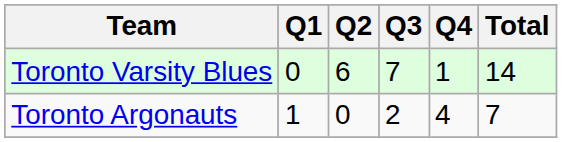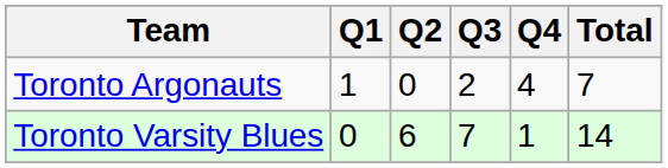rows swapped: Toronto Argonauts <-> Toronto Varsity Blues
